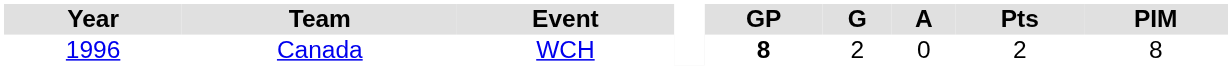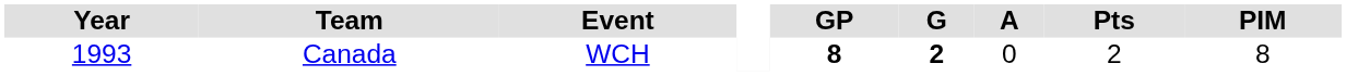Canada | Year: 1996 -> 1993
Canada | G: normal -> bold
